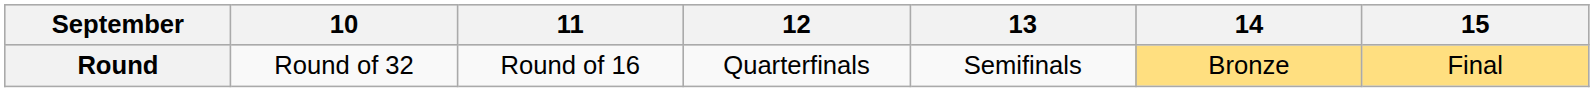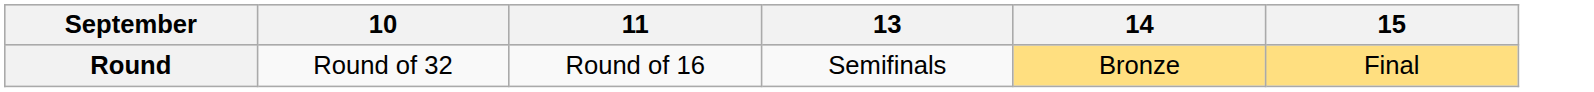- column: 12 | Quarterfinals
